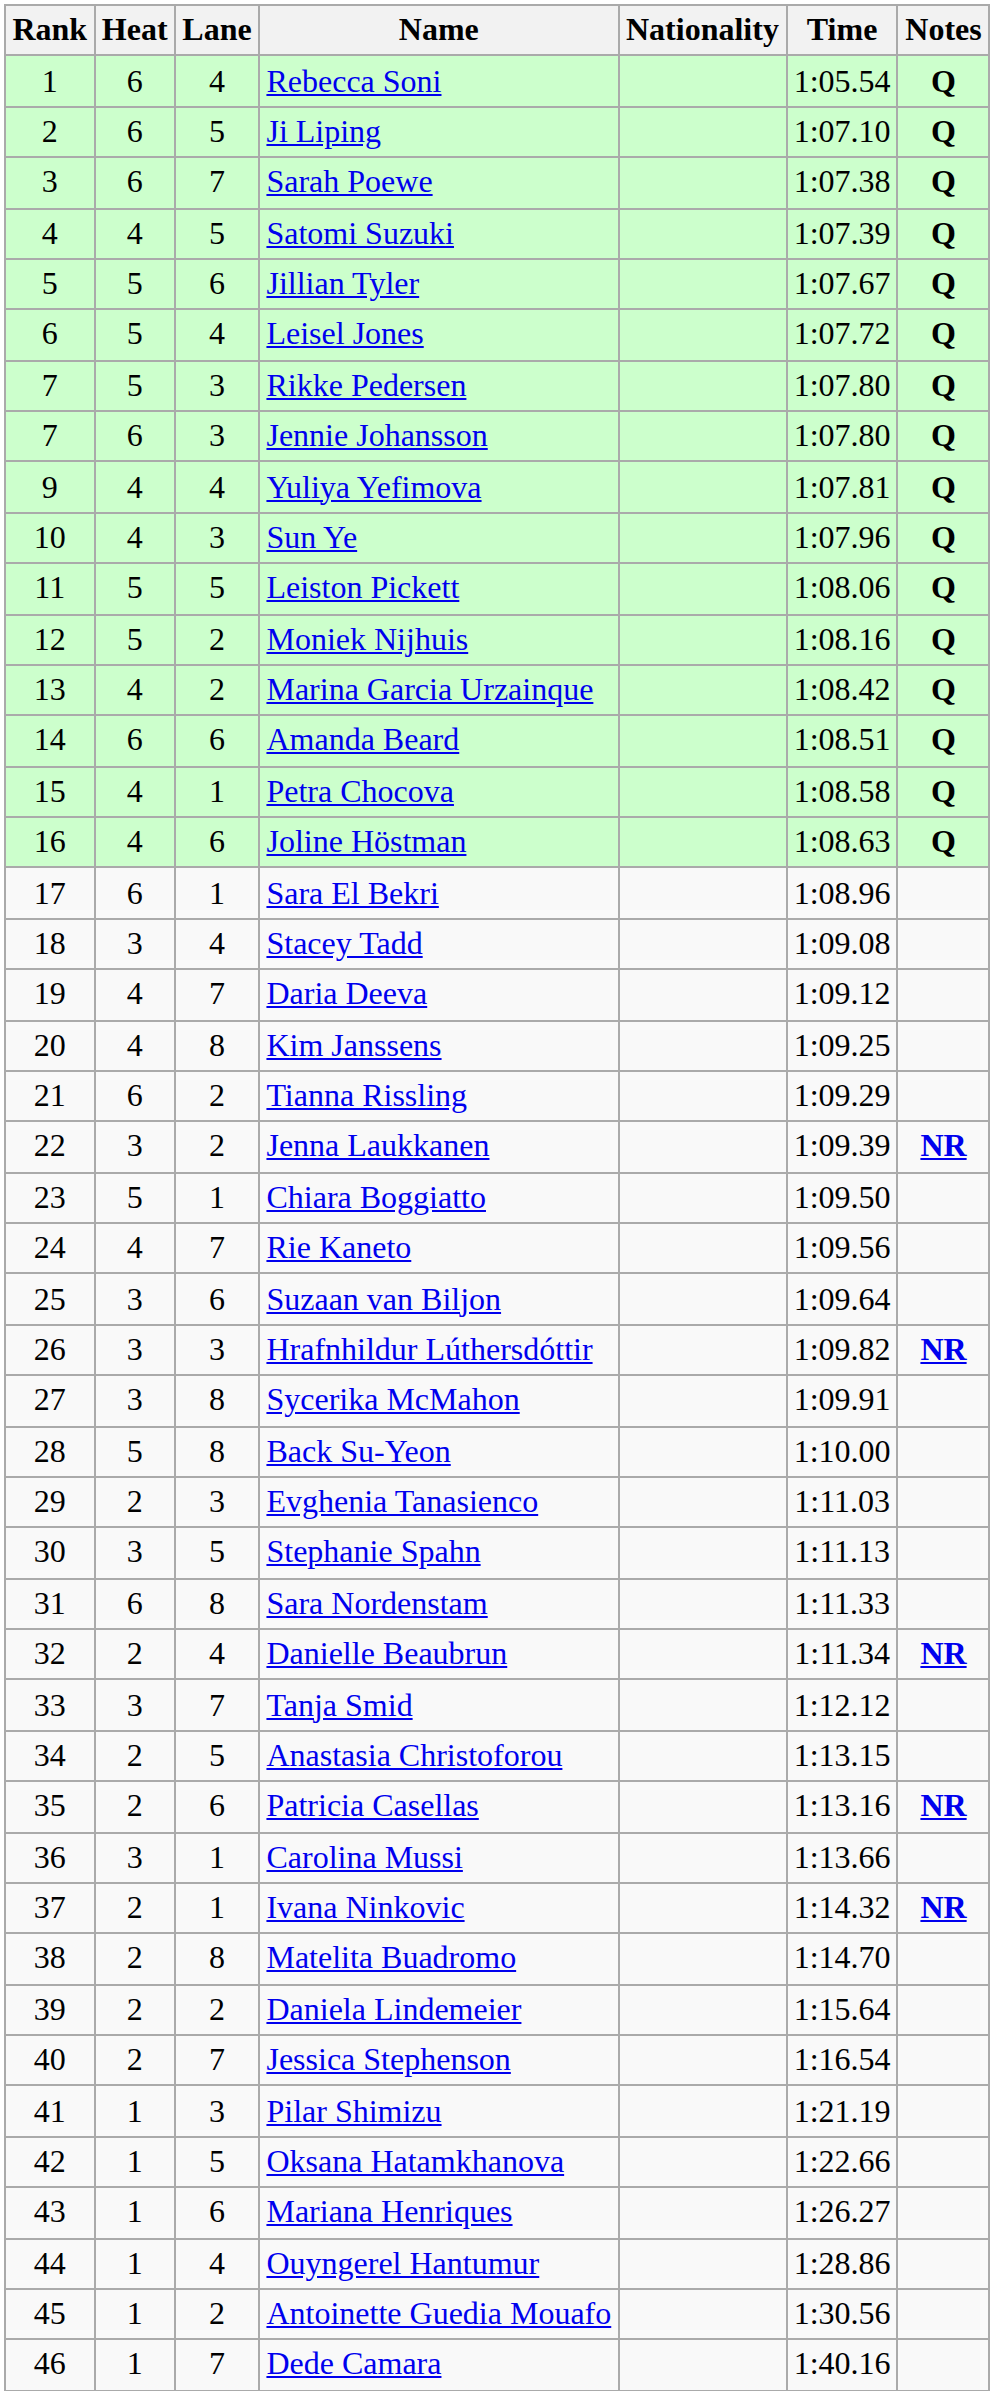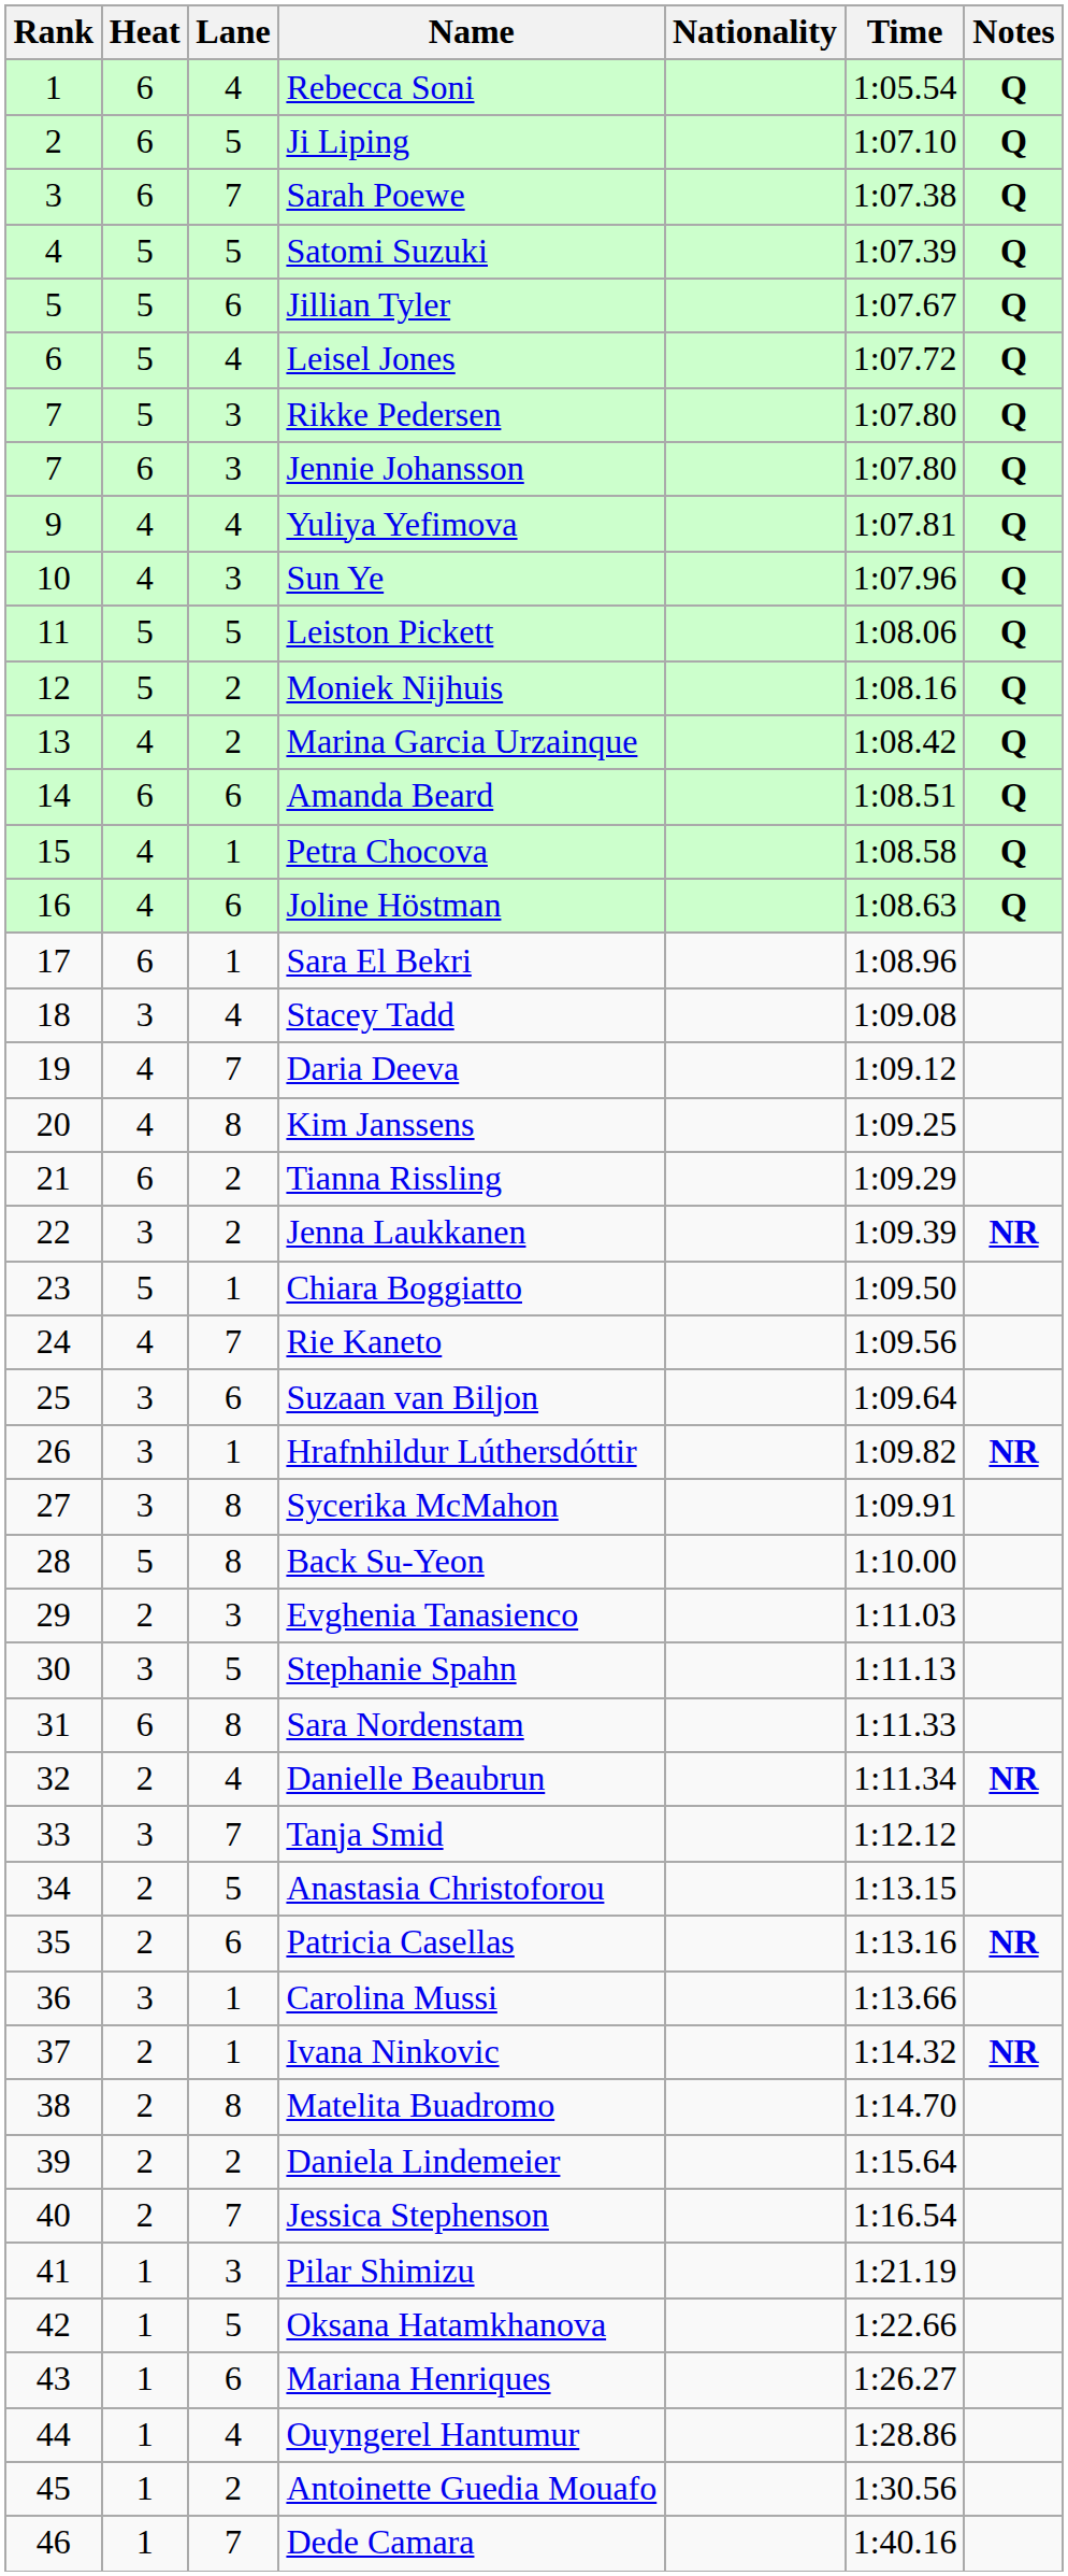Satomi Suzuki | Heat: 4 -> 5
Hrafnhildur Lúthersdóttir | Lane: 3 -> 1
